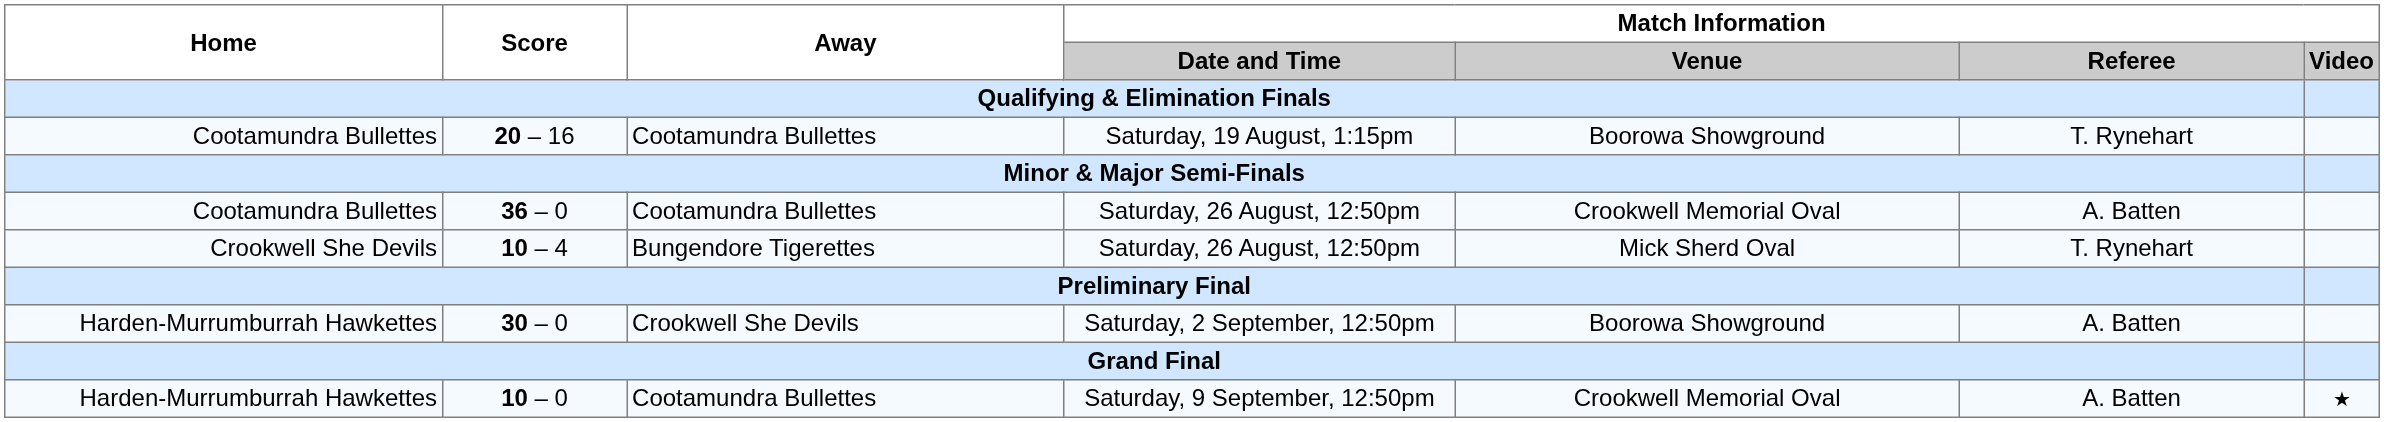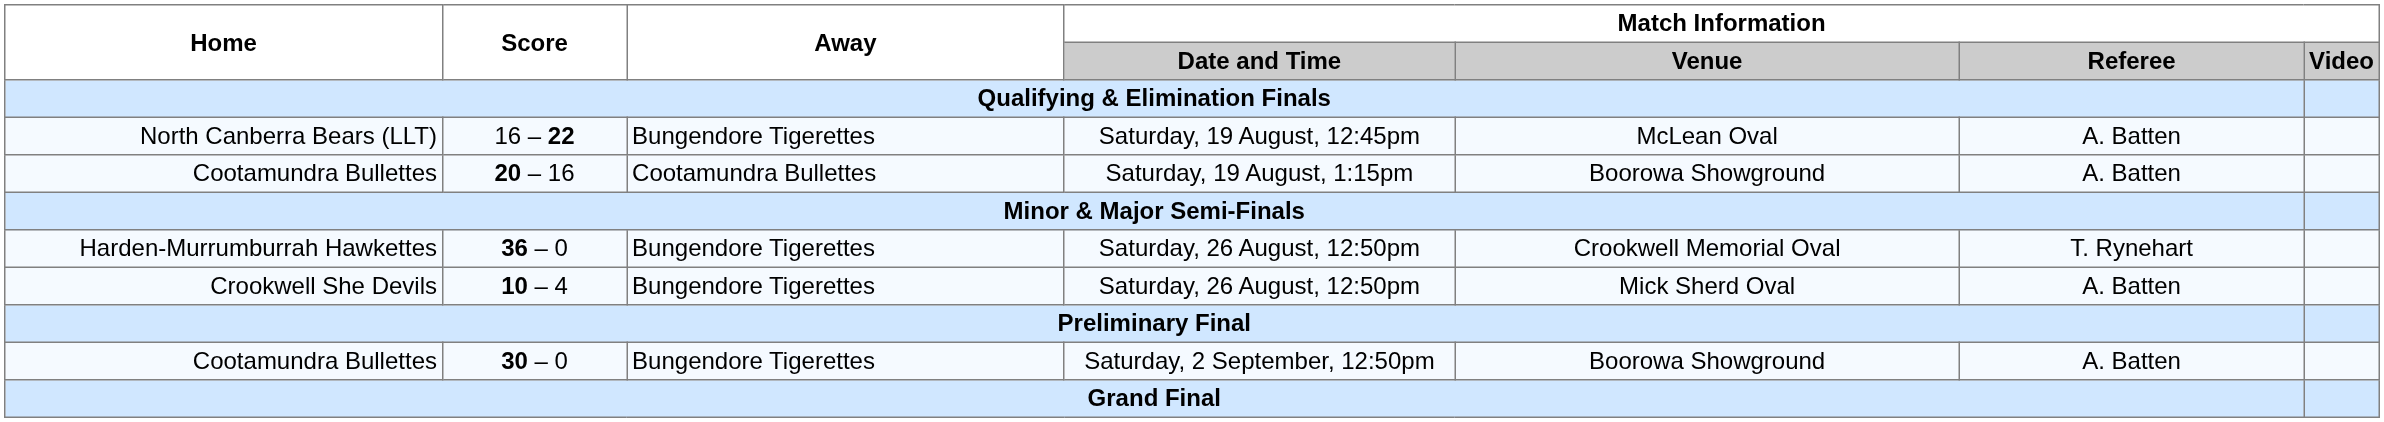+ row: North Canberra Bears (LLT) | 16 – 22 | Bungendore Tigerettes | Saturday, 19 August, 12:45pm | McLean Oval | A. Batten
Saturday, 19 August, 1:15pm | Match Information / Referee: T. Rynehart -> A. Batten
36 – 0 / Saturday, 26 August, 12:50pm | Home: Cootamundra Bullettes -> Harden-Murrumburrah Hawkettes
36 – 0 / Saturday, 26 August, 12:50pm | Away: Cootamundra Bullettes -> Bungendore Tigerettes
36 – 0 / Saturday, 26 August, 12:50pm | Match Information / Referee: A. Batten -> T. Rynehart
10 – 4 / Saturday, 26 August, 12:50pm | Match Information / Referee: T. Rynehart -> A. Batten
Saturday, 2 September, 12:50pm | Home: Harden-Murrumburrah Hawkettes -> Cootamundra Bullettes
Saturday, 2 September, 12:50pm | Away: Crookwell She Devils -> Bungendore Tigerettes
- row: Harden-Murrumburrah Hawkettes | 10 – 0 | Cootamundra Bullettes | Saturday, 9 September, 12:50pm | Crookwell Memorial Oval | A. Batten | ★
